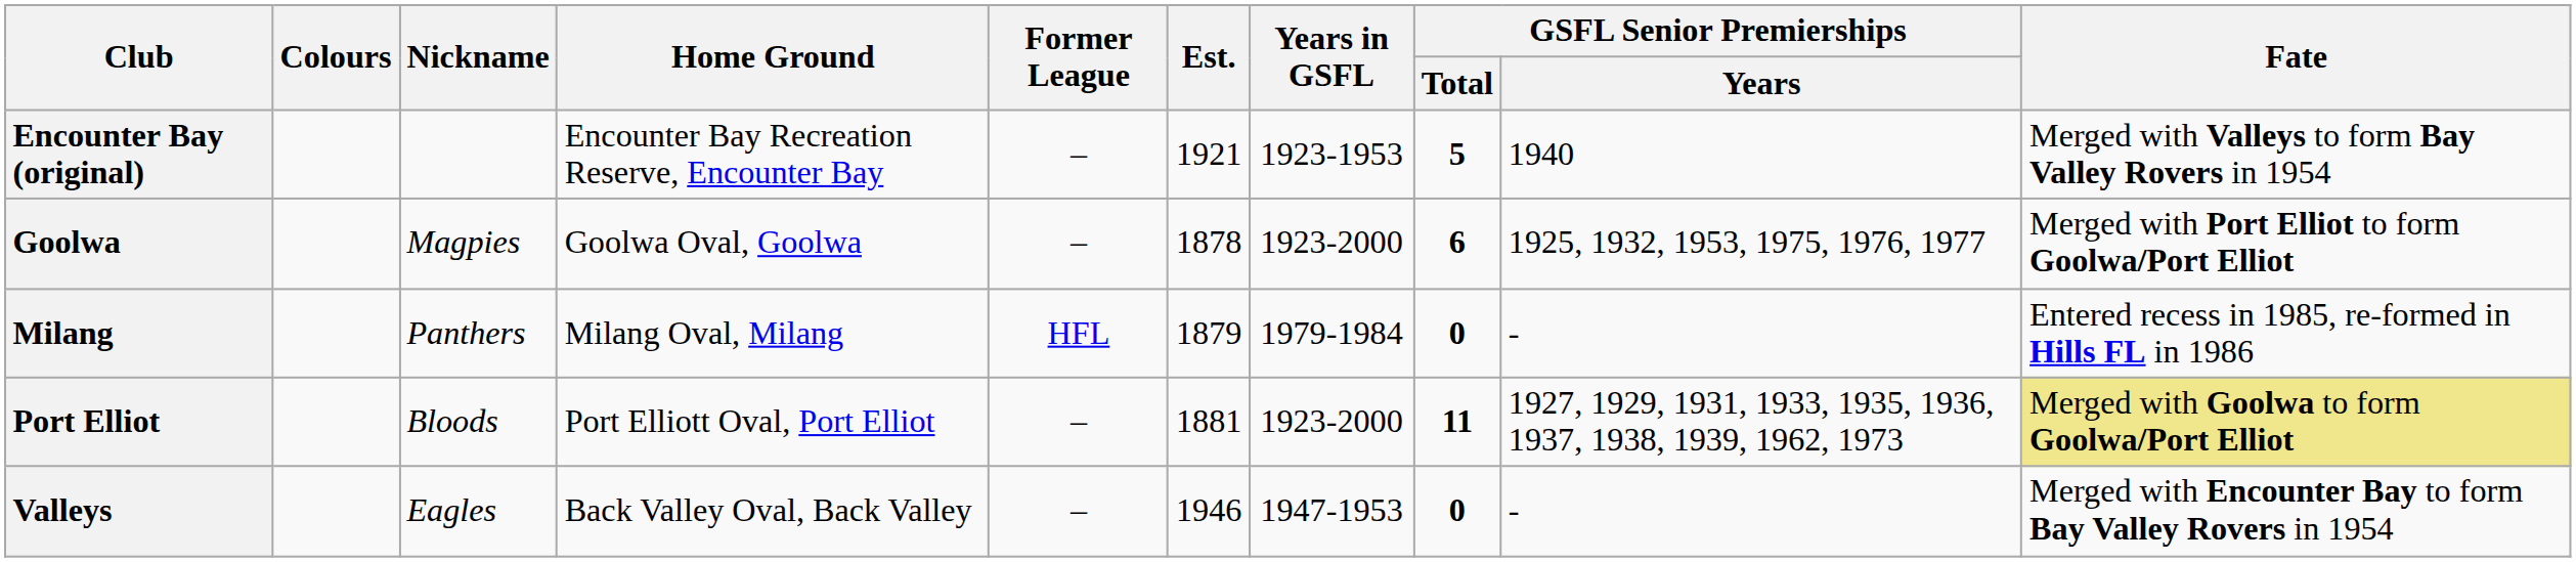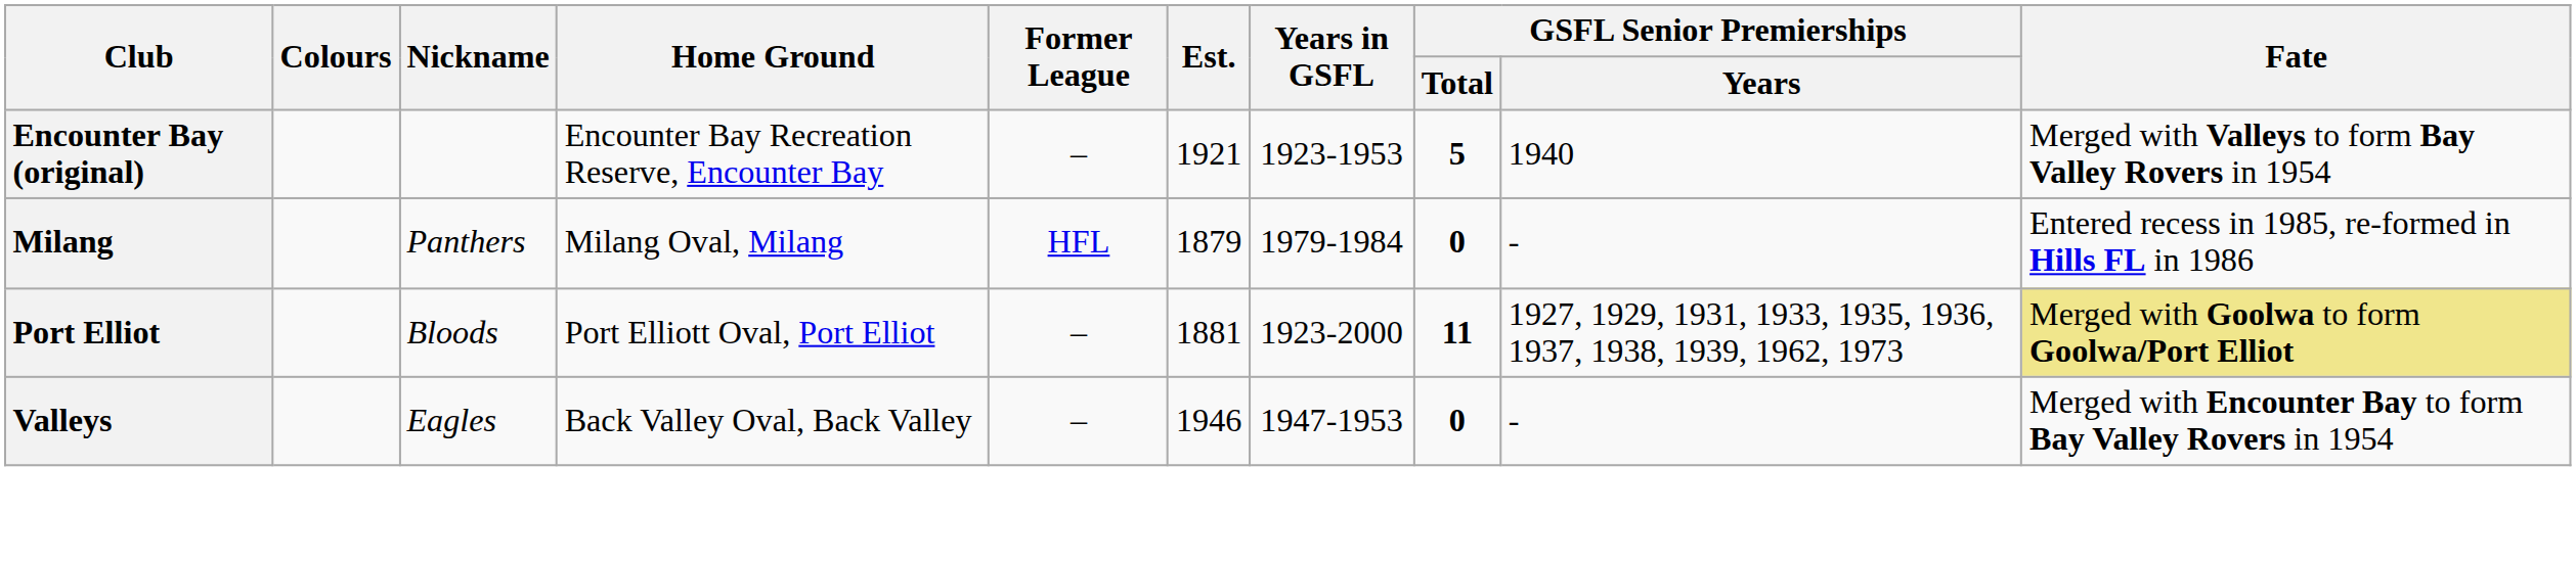- row: Goolwa | Magpies | Goolwa Oval, Goolwa | – | 1878 | 1923-2000 | 6 | 1925, 1932, 1953, 1975, 1976, 1977 | Merged with Port Elliot to form Goolwa/Port Elliot
